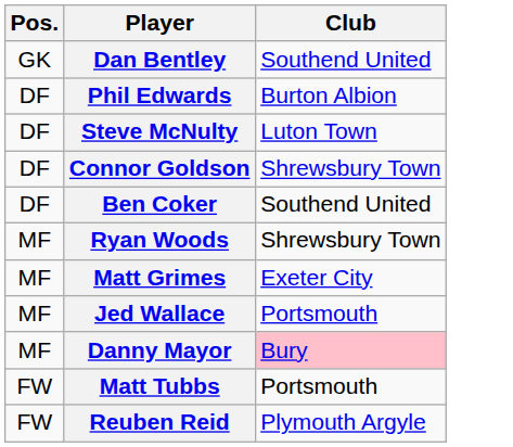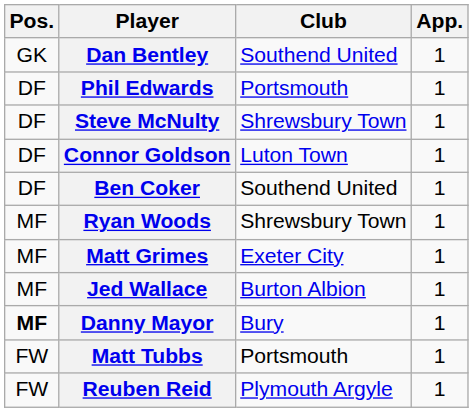+ column: App. | 1 | 1 | 1 | 1 | 1 | 1 | 1 | 1 | 1 | 1 | 1
Phil Edwards | Club: Burton Albion -> Portsmouth
Steve McNulty | Club: Luton Town -> Shrewsbury Town
Connor Goldson | Club: Shrewsbury Town -> Luton Town
Jed Wallace | Club: Portsmouth -> Burton Albion
Danny Mayor | Pos.: normal -> bold
Danny Mayor | Club: pink background -> no background
